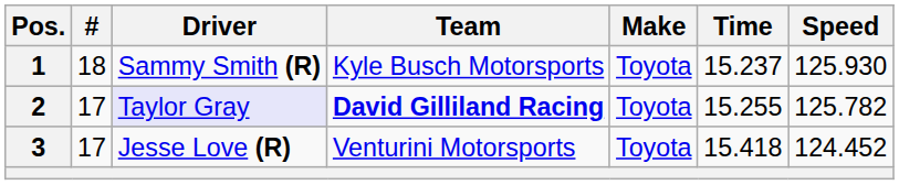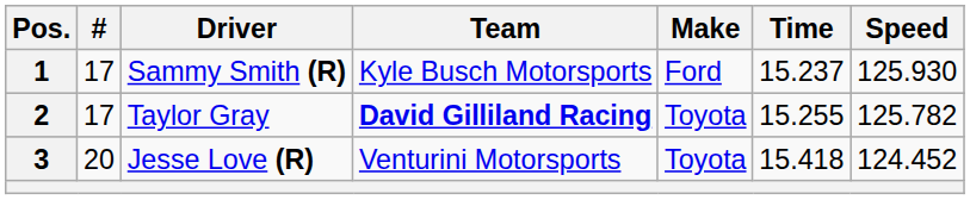1 | #: 18 -> 17
1 | Make: Toyota -> Ford
2 | Driver: lavender background -> no background
3 | #: 17 -> 20
